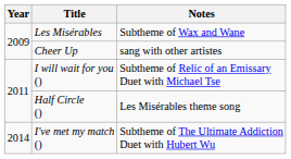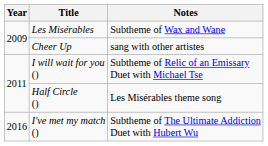I've met my match () | Year: 2014 -> 2016
